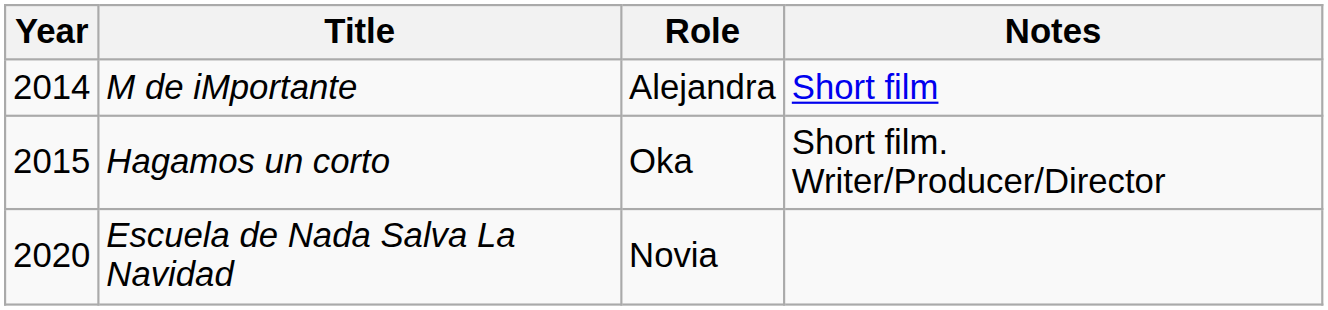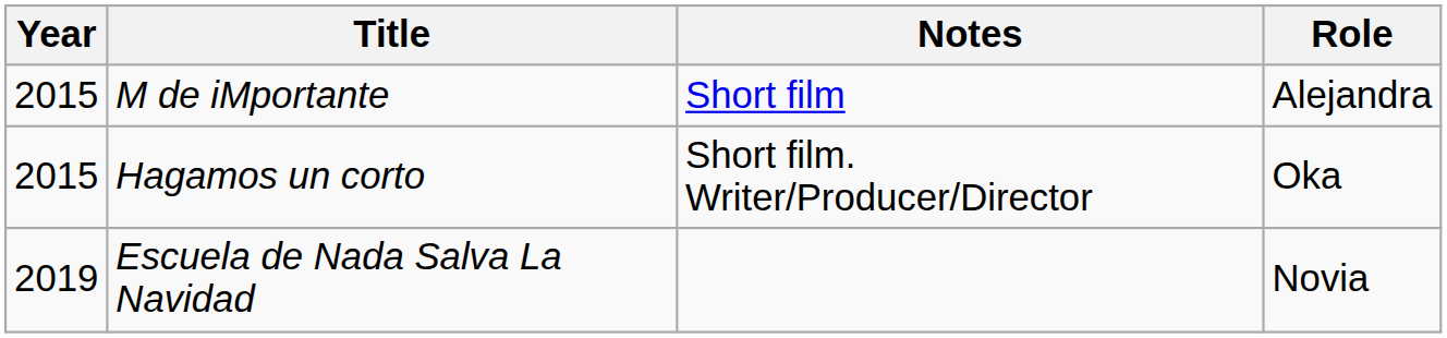columns swapped: Role <-> Notes
M de iMportante | Year: 2014 -> 2015
Escuela de Nada Salva La Navidad | Year: 2020 -> 2019
